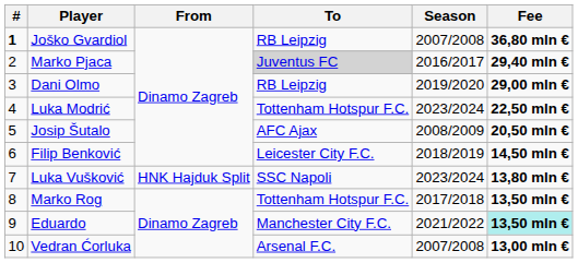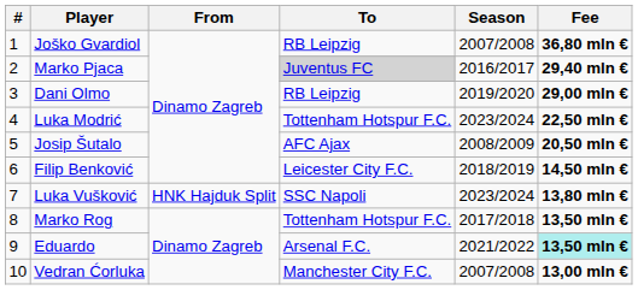Joško Gvardiol | #: bold -> normal
Eduardo | To: Manchester City F.C. -> Arsenal F.C.
Vedran Ćorluka | To: Arsenal F.C. -> Manchester City F.C.
